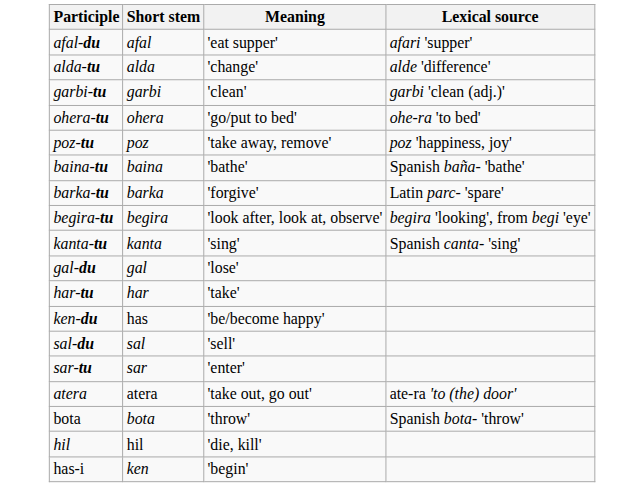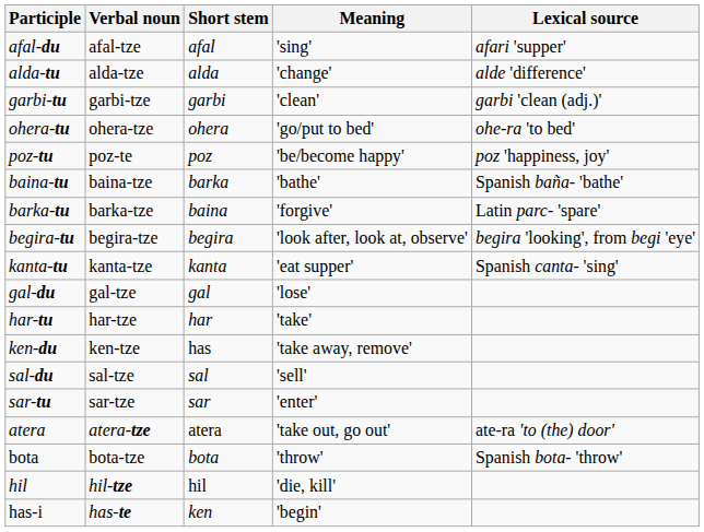+ column: Verbal noun | afal-tze | alda-tze | garbi-tze | ohera-tze | poz-te | baina-tze | barka-tze | begira-tze | kanta-tze | gal-tze | har-tze | ken-tze | sal-tze | sar-tze | atera-tze | bota-tze | hil-tze | has-te
afal-du | Meaning: 'eat supper' -> 'sing'
poz-tu | Meaning: 'take away, remove' -> 'be/become happy'
baina-tu | Short stem: baina -> barka
barka-tu | Short stem: barka -> baina
kanta-tu | Meaning: 'sing' -> 'eat supper'
ken-du | Meaning: 'be/become happy' -> 'take away, remove'
